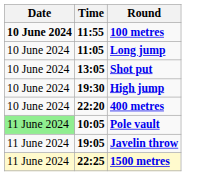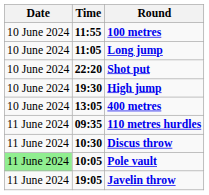100 metres | Date: bold -> normal
Shot put | Time: 13:05 -> 22:20
400 metres | Time: 22:20 -> 13:05
+ row: 11 June 2024 | 09:35 | 110 metres hurdles
+ row: 11 June 2024 | 10:30 | Discus throw
- row: 11 June 2024 | 22:25 | 1500 metres
